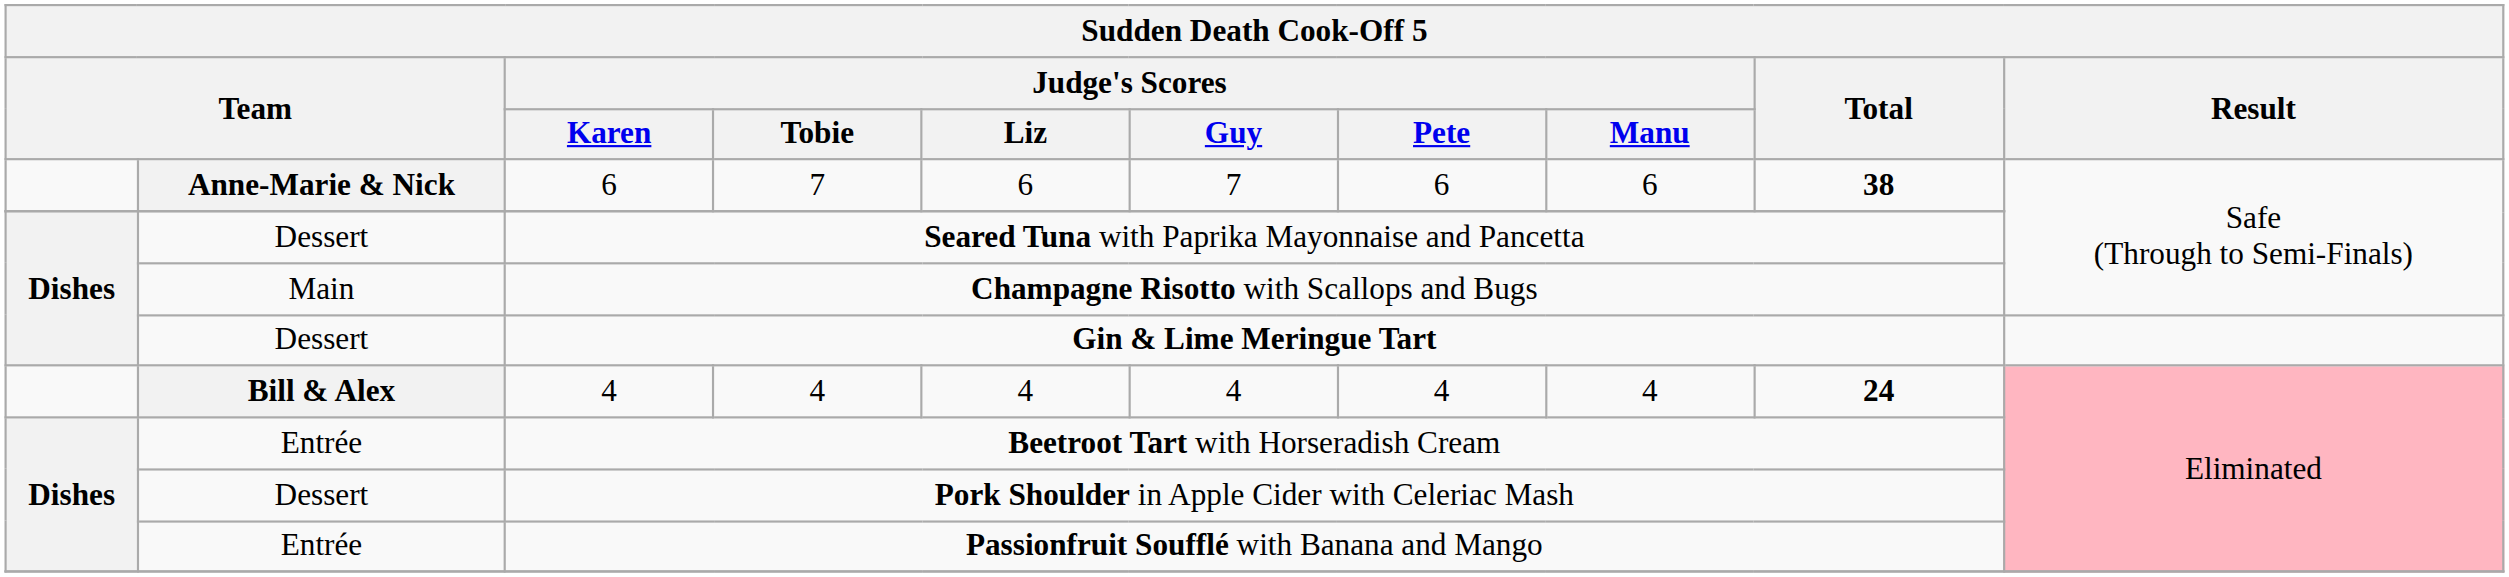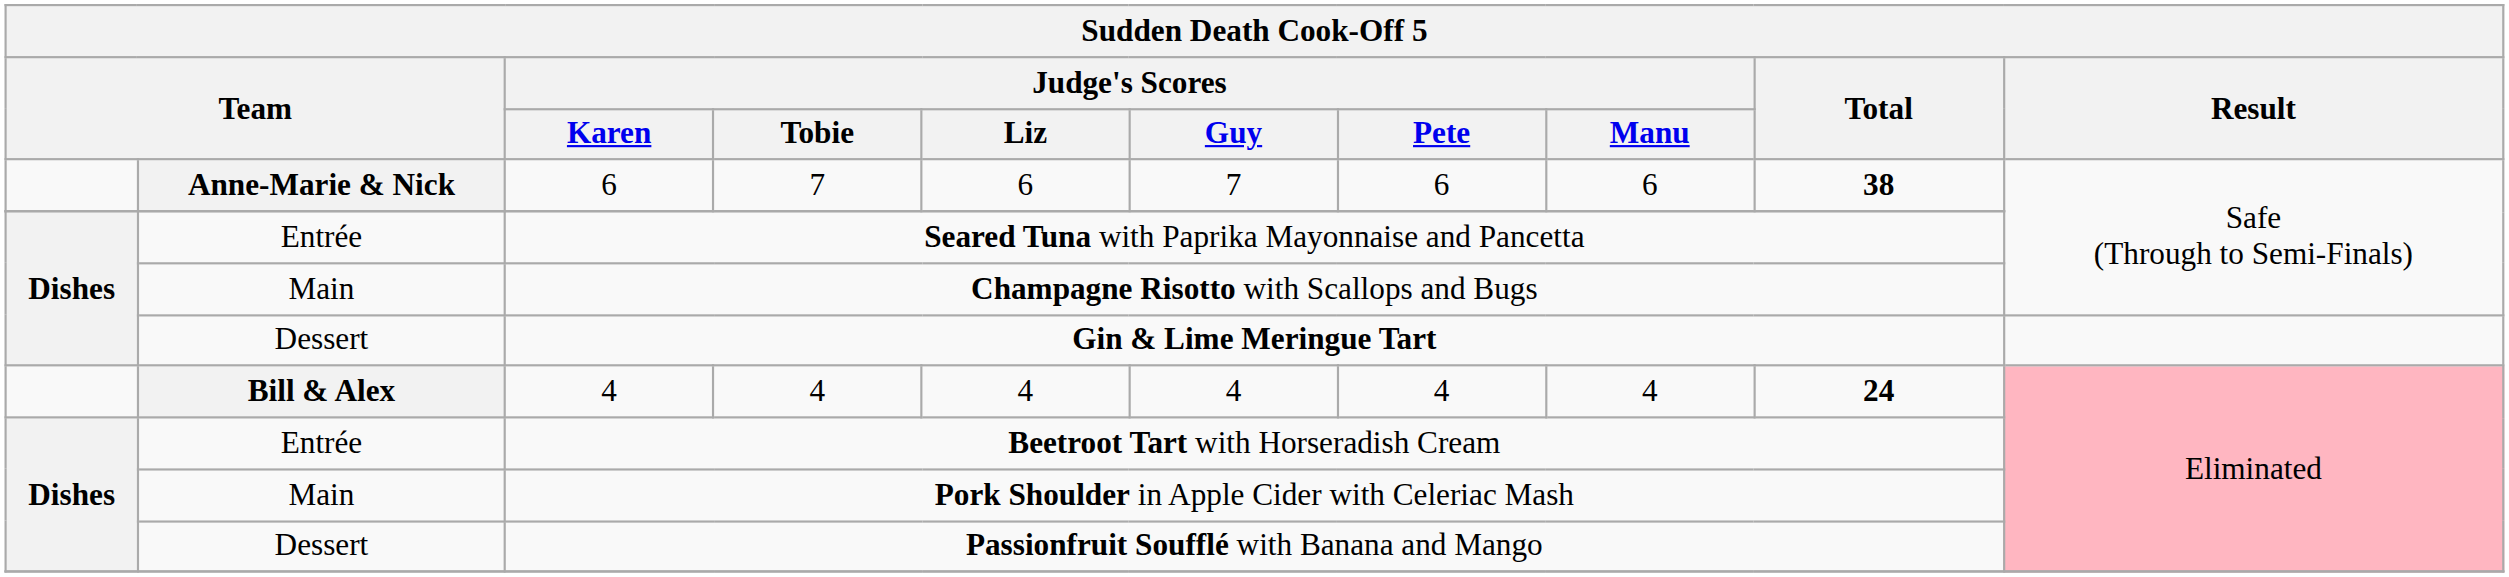Seared Tuna with Paprika Mayonnaise and Pancetta | column 2: Dessert -> Entrée
Pork Shoulder in Apple Cider with Celeriac Mash | column 2: Dessert -> Main
Passionfruit Soufflé with Banana and Mango | column 2: Entrée -> Dessert
